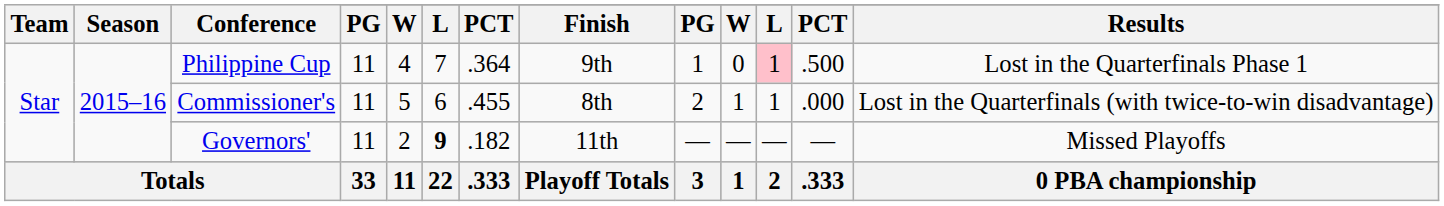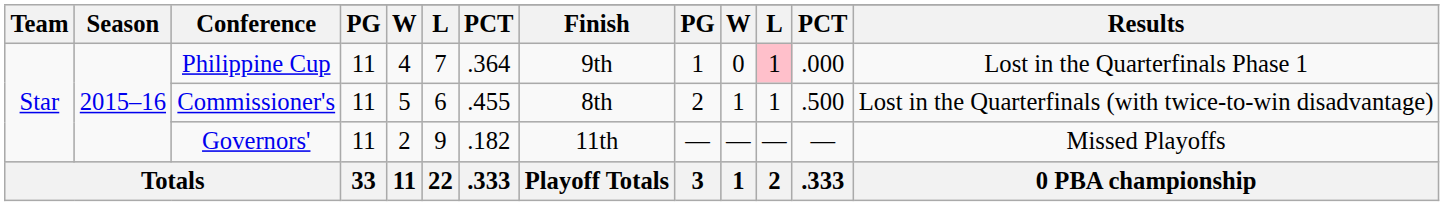Philippine Cup | column 12: .500 -> .000
Commissioner's | column 12: .000 -> .500
Governors' | column 6: bold -> normal
